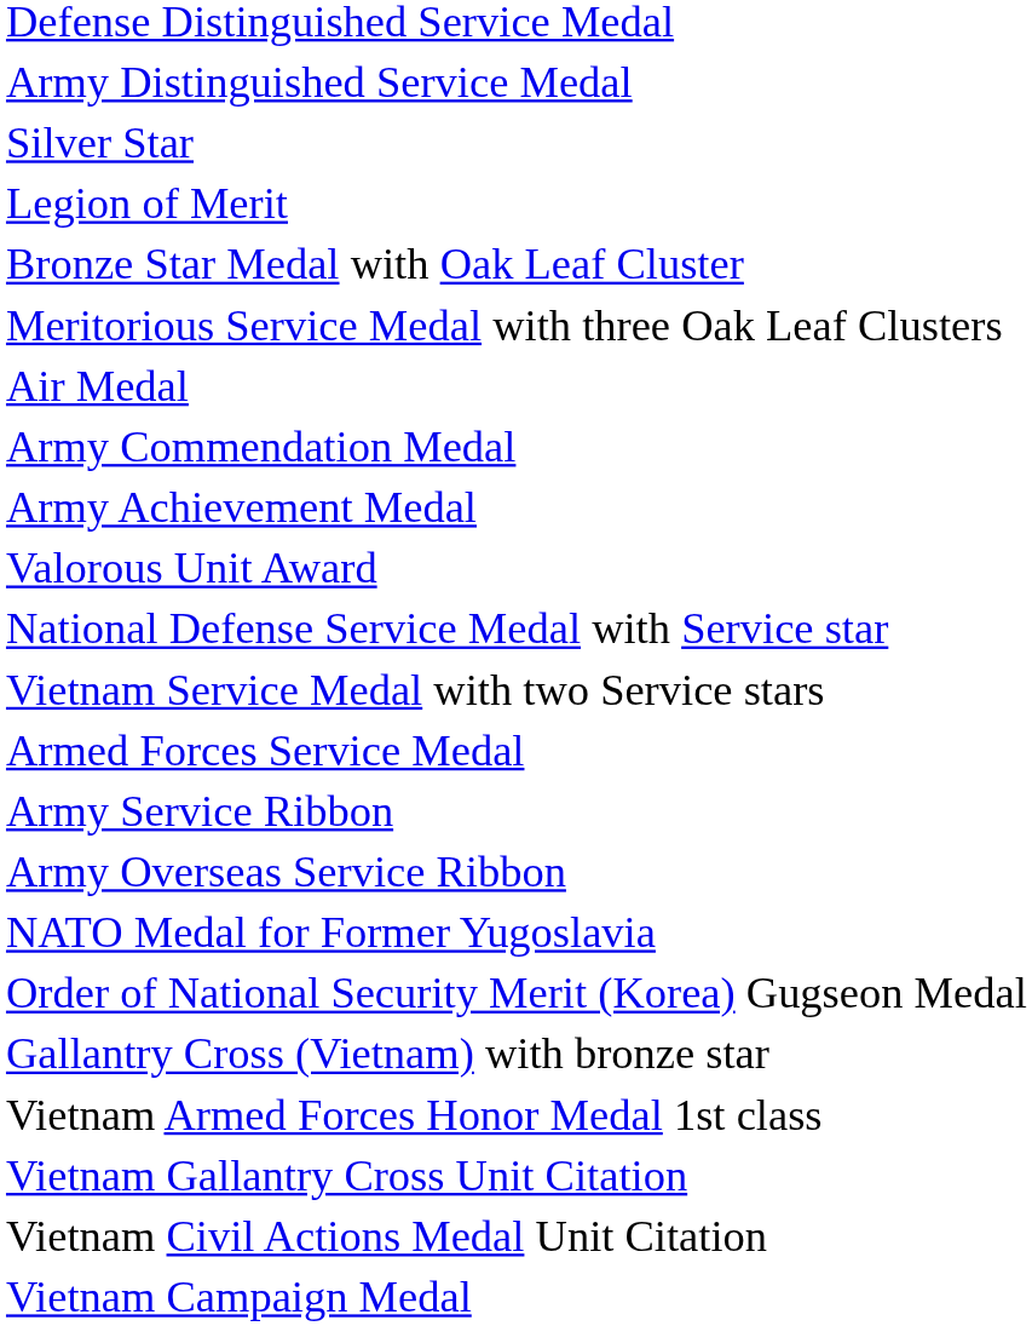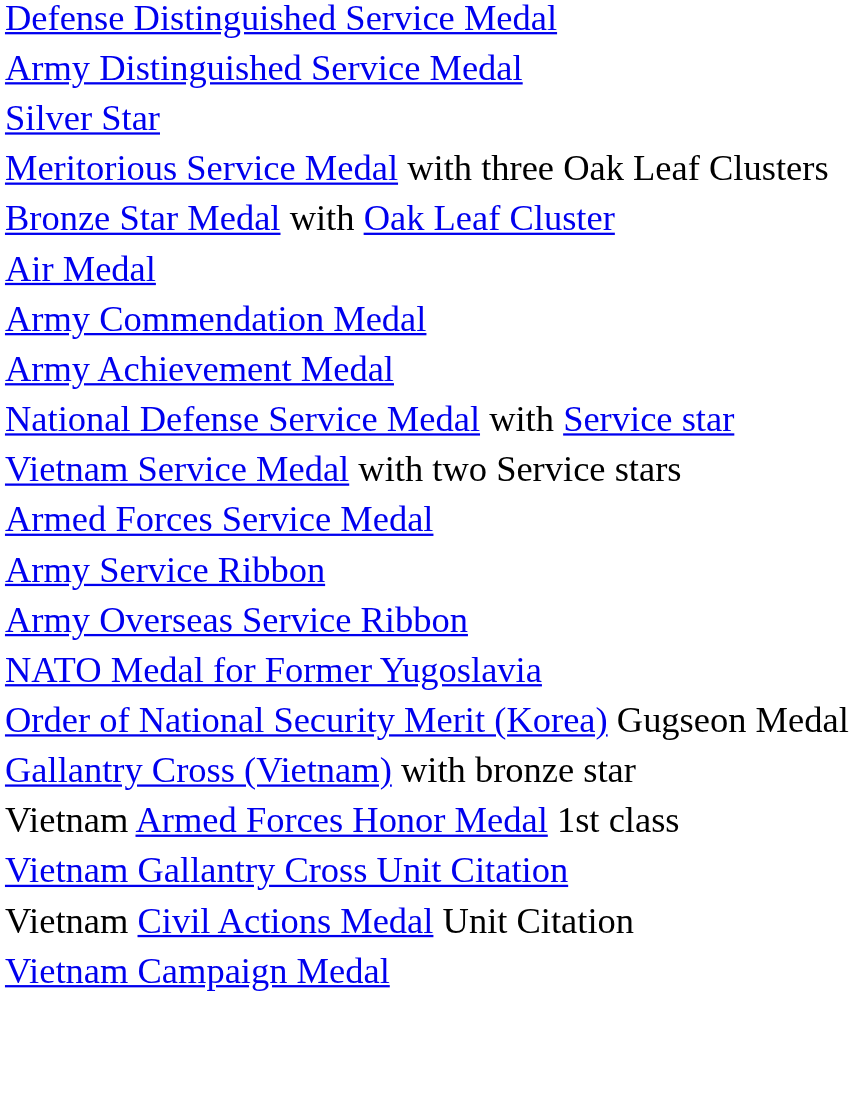- row: Legion of Merit
rows swapped: Bronze Star Medal with Oak Leaf Cluster <-> Meritorious Service Medal with three Oak Leaf Clusters
- row: Valorous Unit Award
